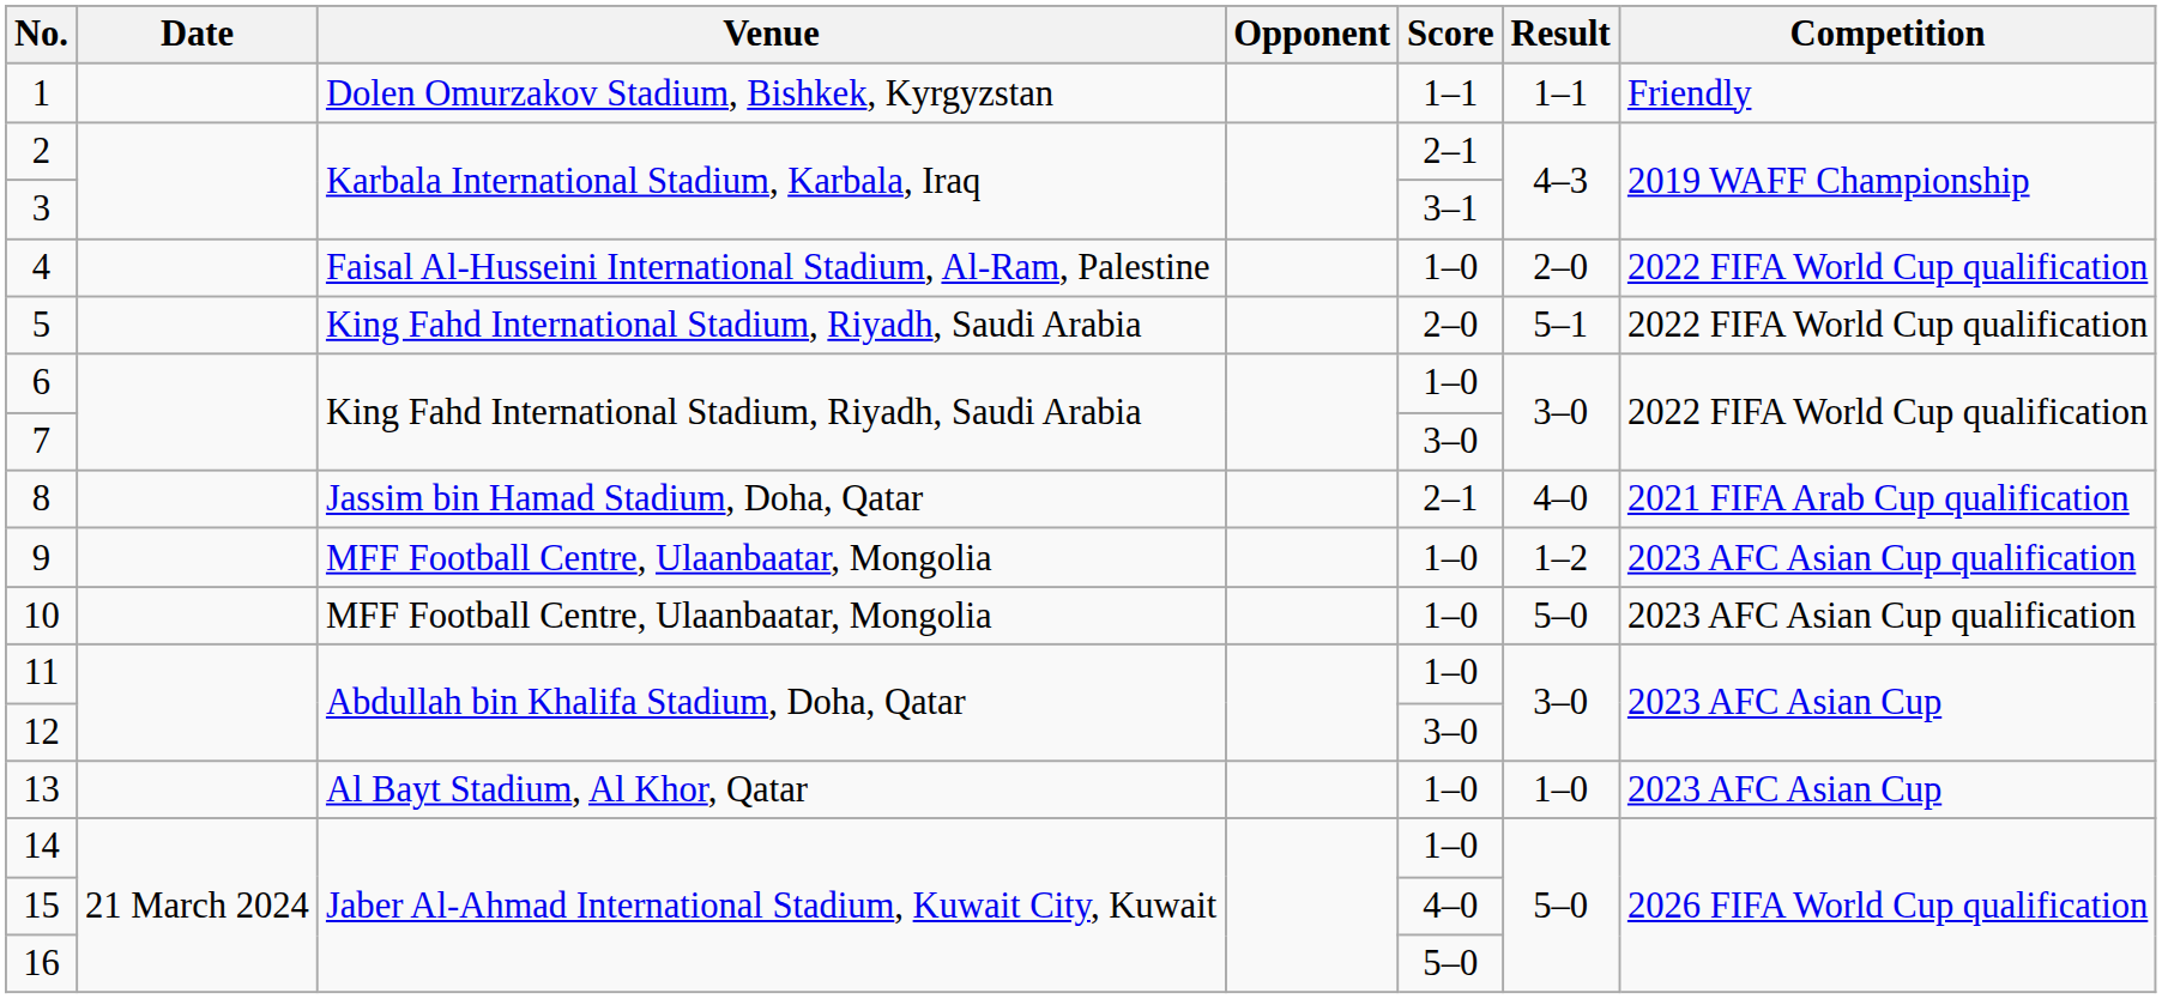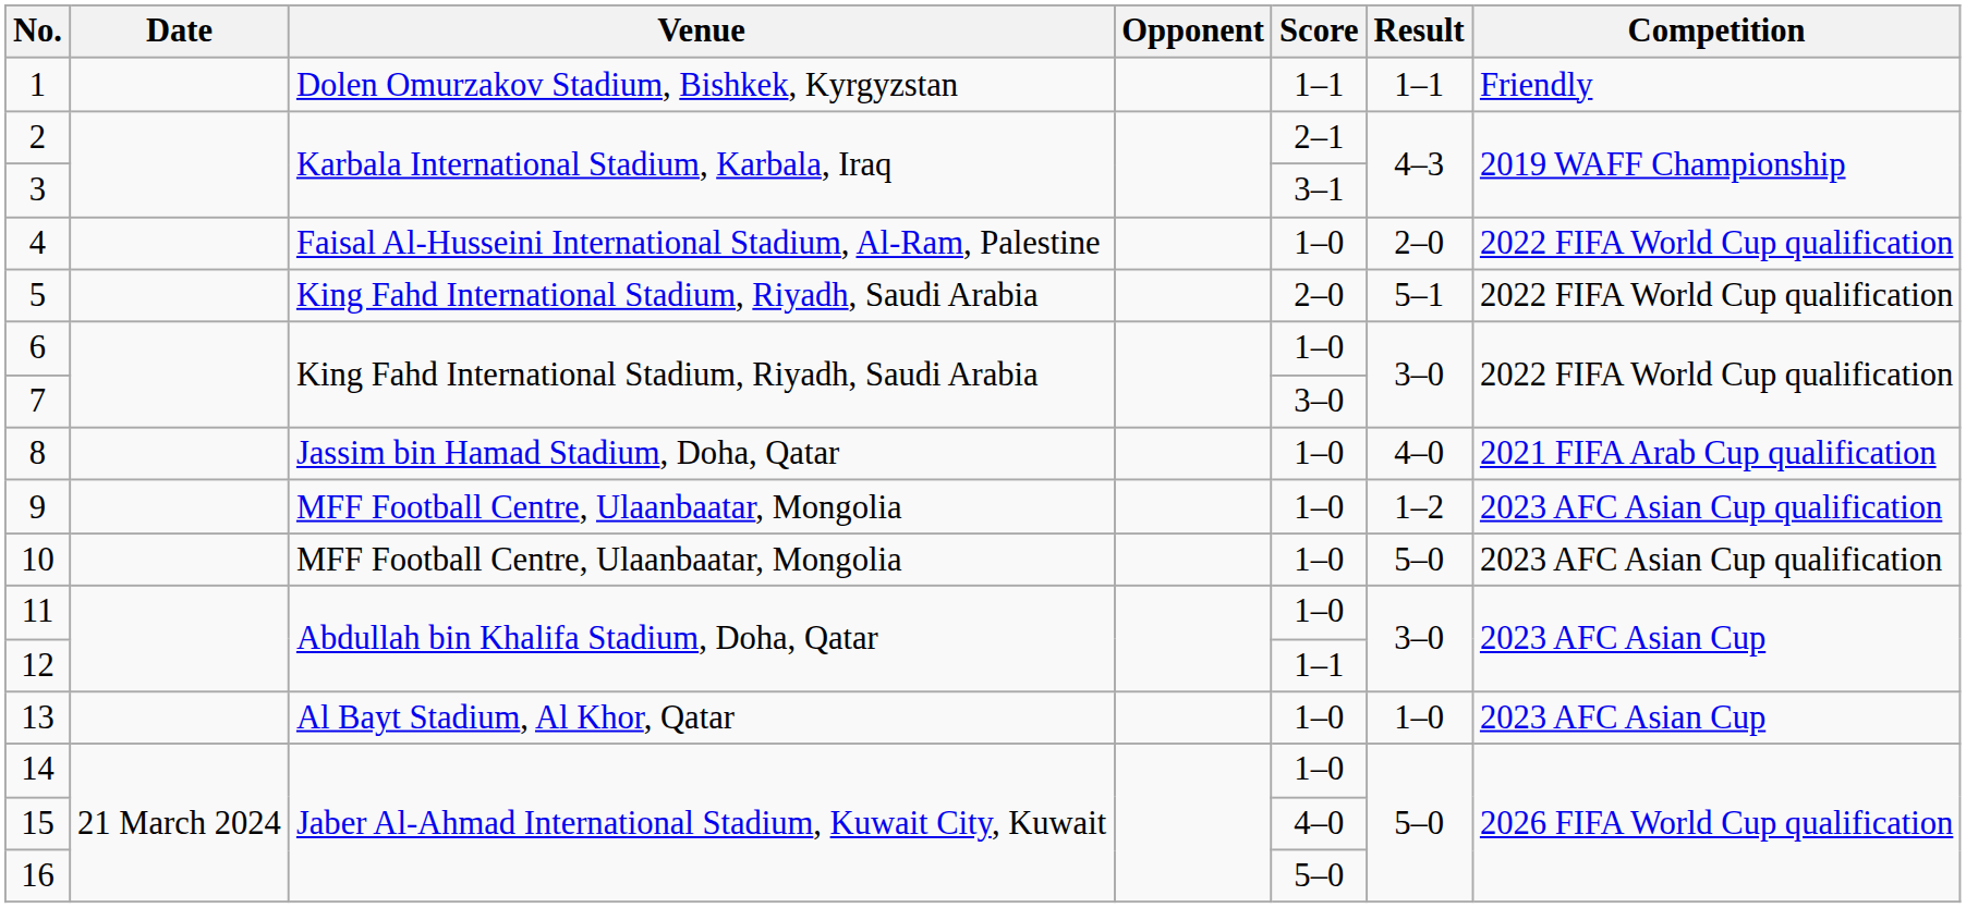8 | Score: 2–1 -> 1–0
12 | Score: 3–0 -> 1–1
